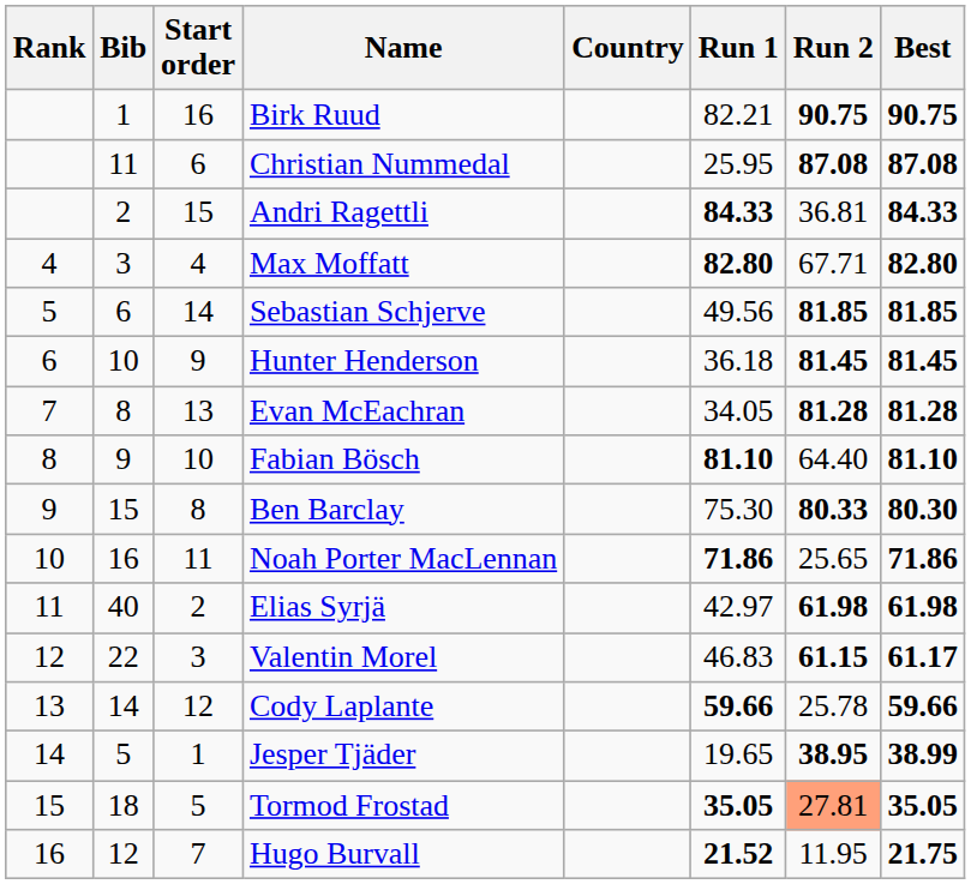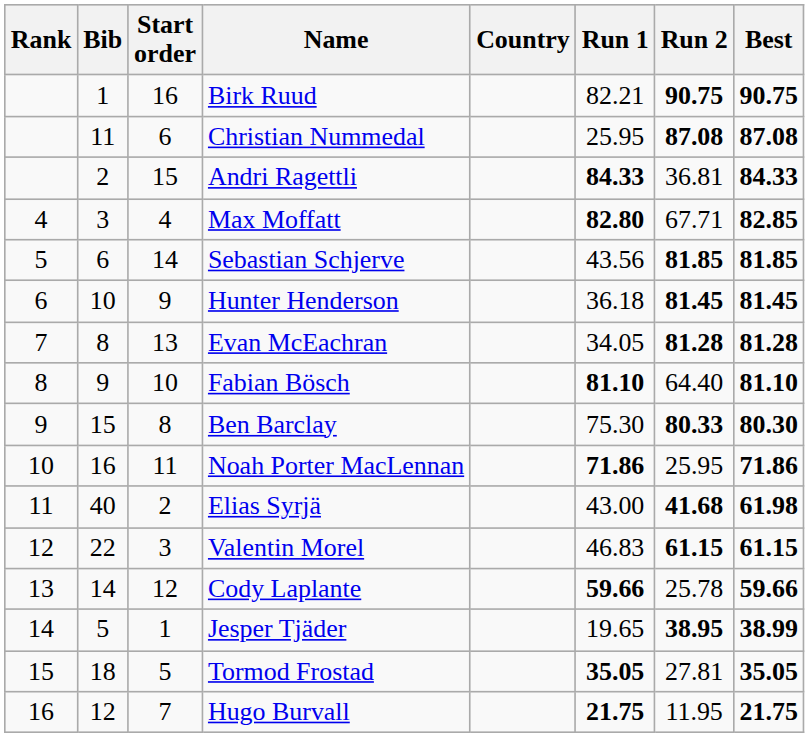Max Moffatt | Best: 82.80 -> 82.85
Sebastian Schjerve | Run 1: 49.56 -> 43.56
Noah Porter MacLennan | Run 2: 25.65 -> 25.95
Elias Syrjä | Run 1: 42.97 -> 43.00
Elias Syrjä | Run 2: 61.98 -> 41.68
Valentin Morel | Best: 61.17 -> 61.15
Tormod Frostad | Run 2: lightsalmon background -> no background
Hugo Burvall | Run 1: 21.52 -> 21.75
